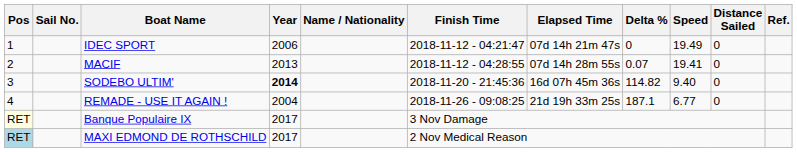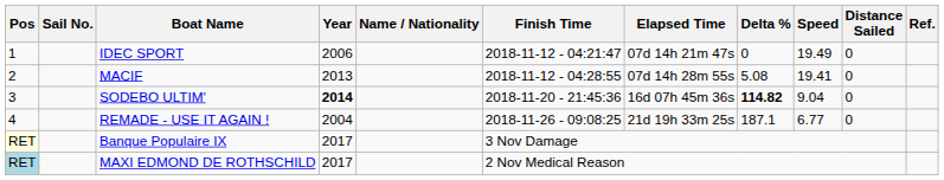MACIF | Delta %: 0.07 -> 5.08
SODEBO ULTIM' | Delta %: normal -> bold
SODEBO ULTIM' | Speed: 9.40 -> 9.04
